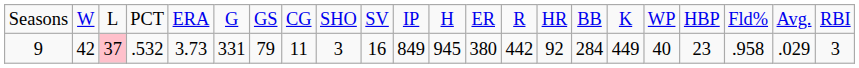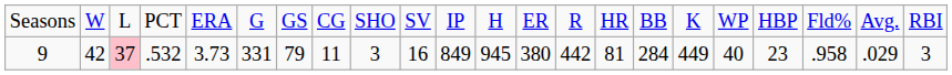9 | column 15: 92 -> 81
